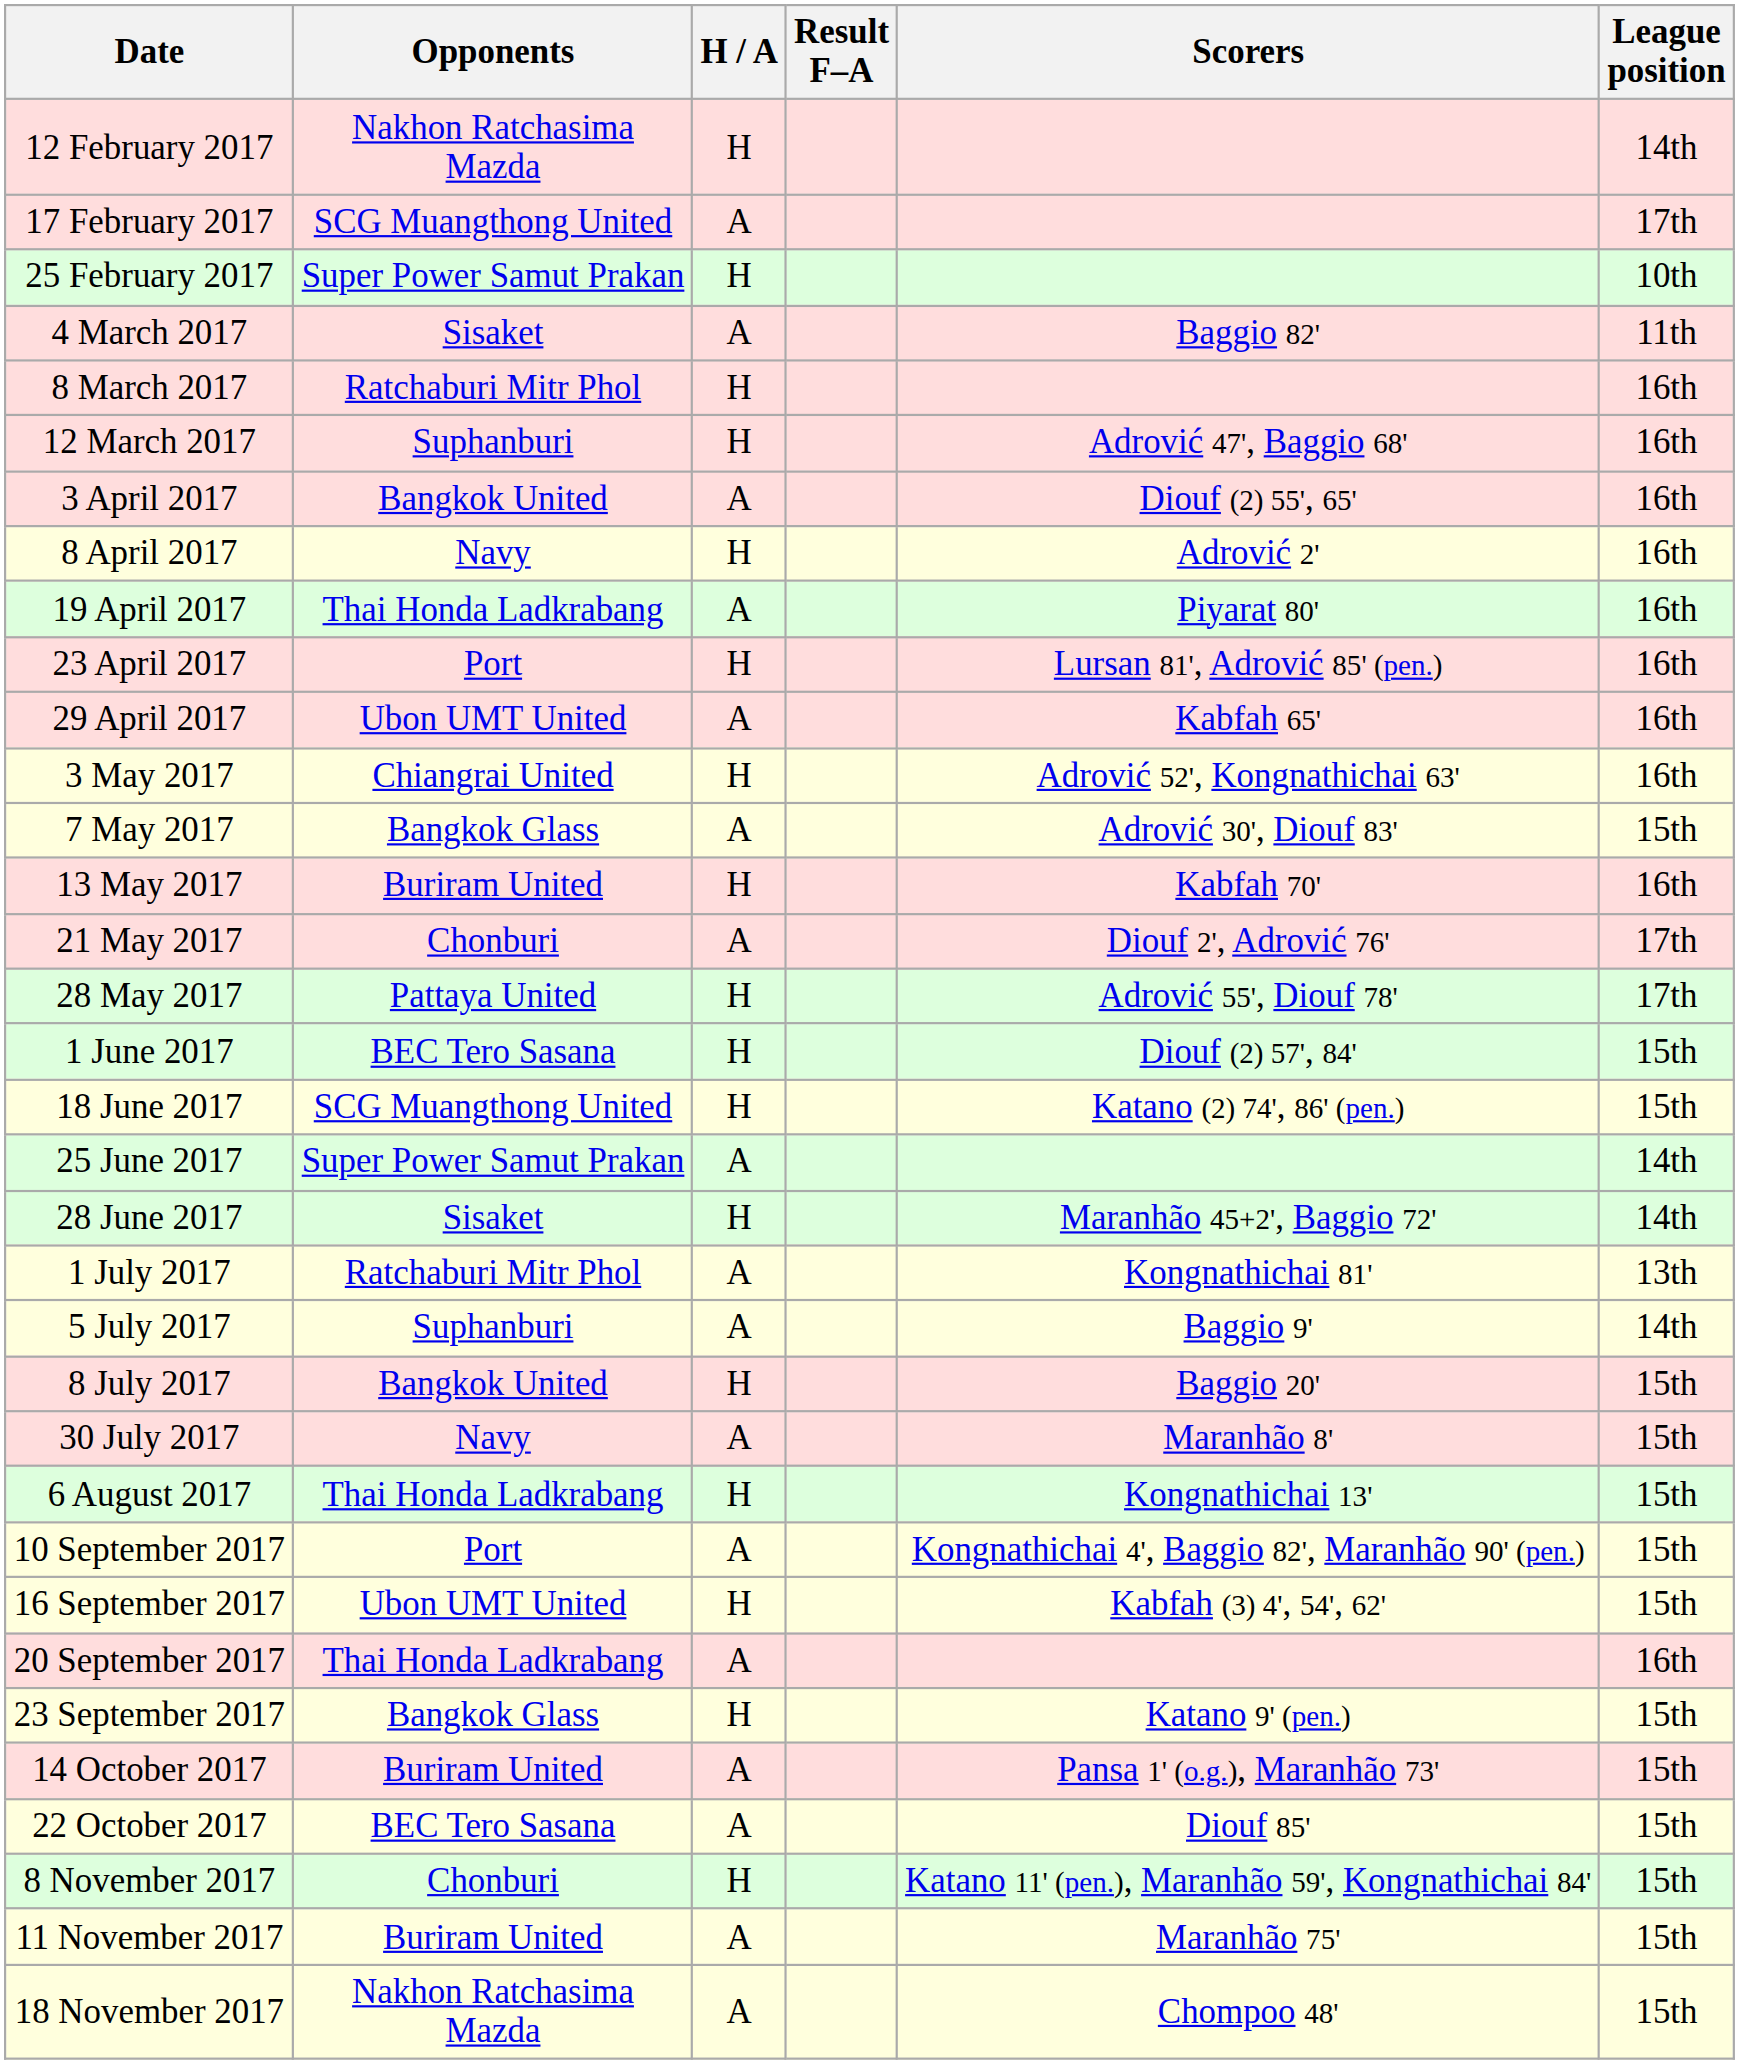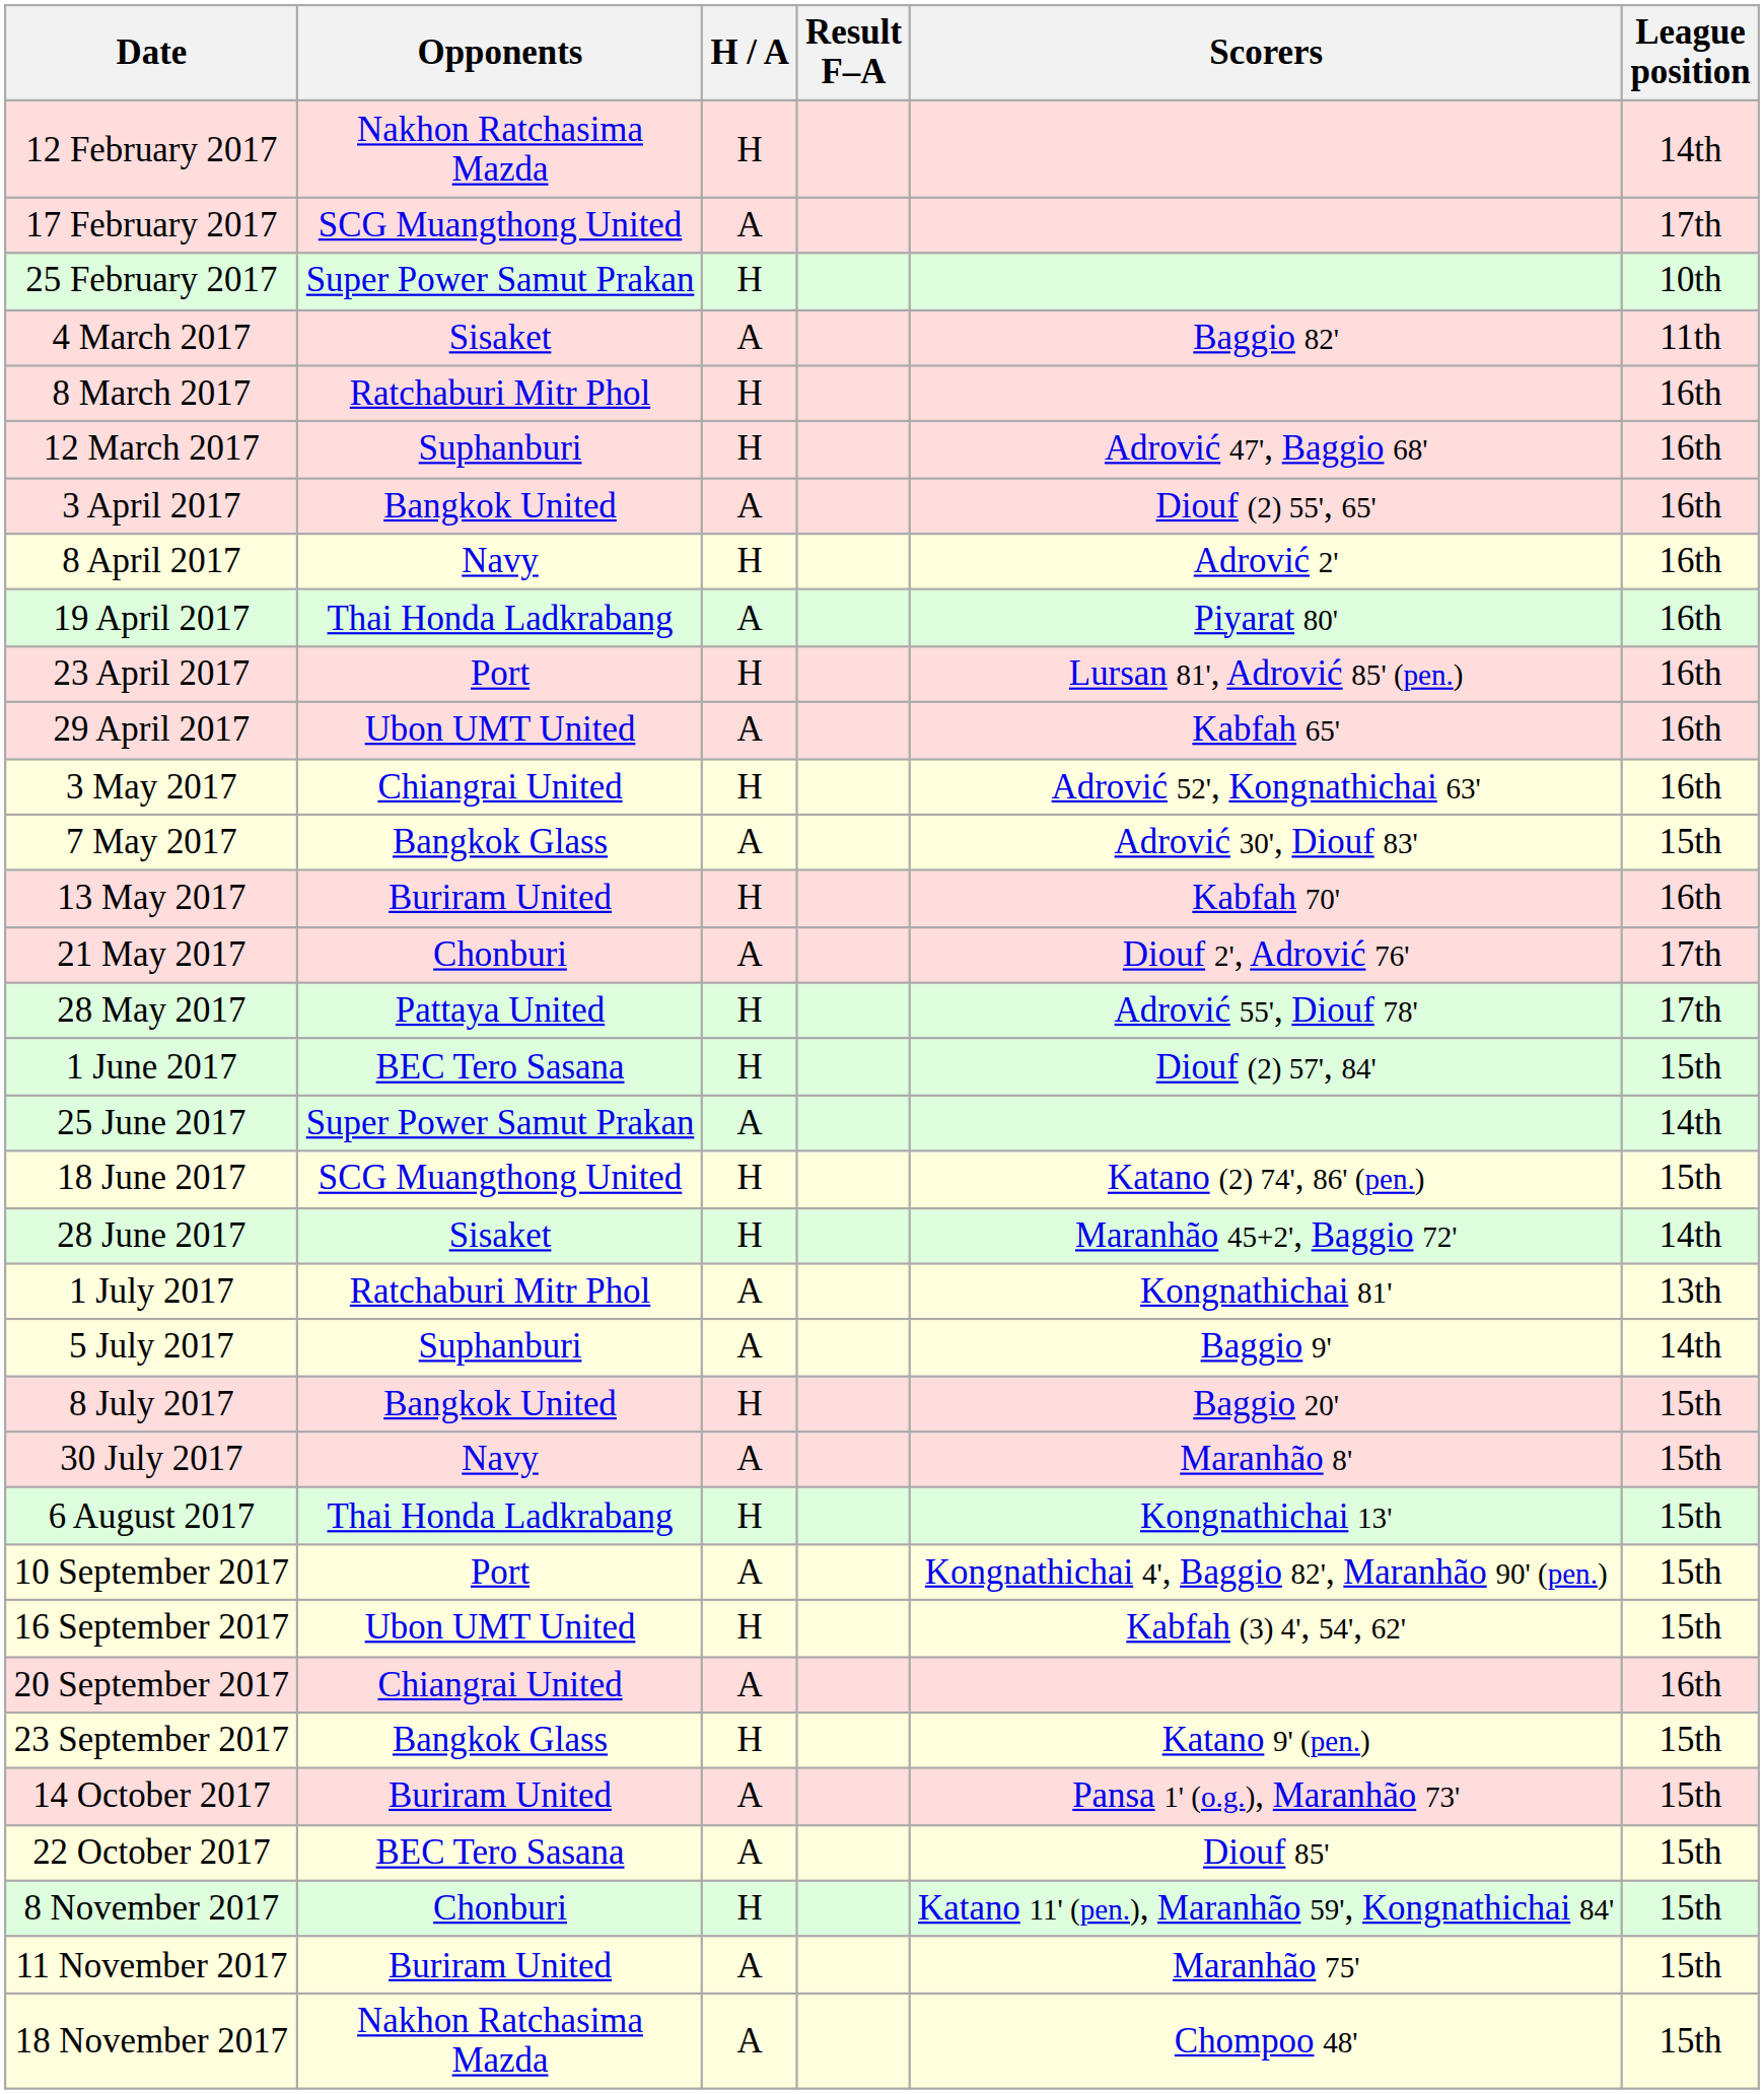rows swapped: 18 June 2017 <-> 25 June 2017
20 September 2017 | Opponents: Thai Honda Ladkrabang -> Chiangrai United
